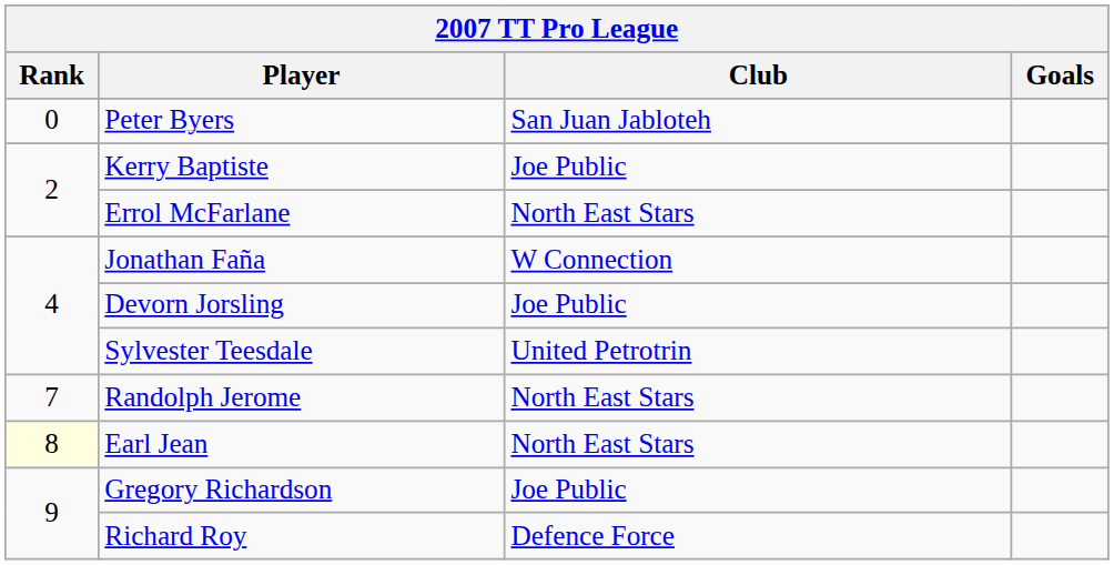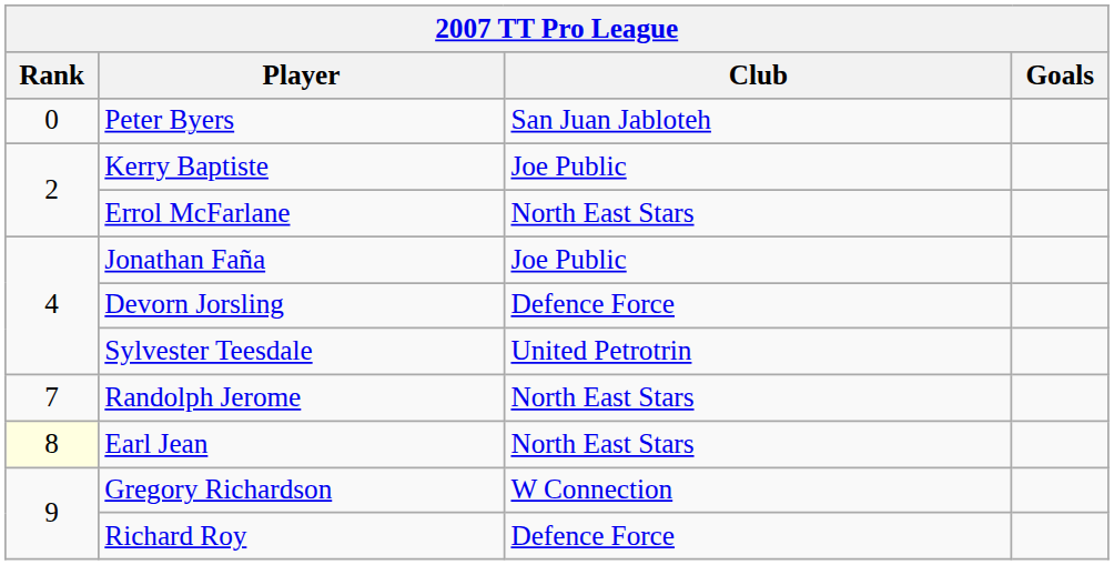Jonathan Faña | Club: W Connection -> Joe Public
Devorn Jorsling | Club: Joe Public -> Defence Force
Gregory Richardson | Club: Joe Public -> W Connection
